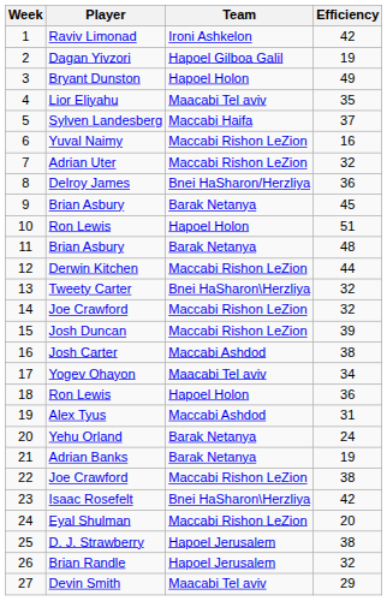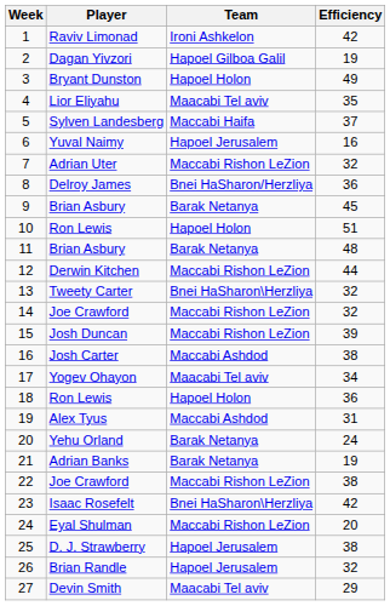6 | Team: Maccabi Rishon LeZion -> Hapoel Jerusalem
